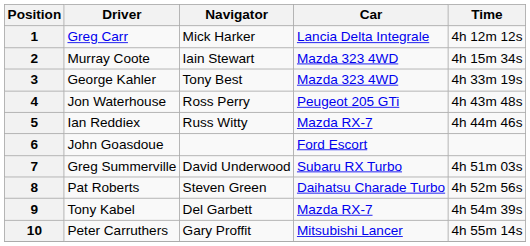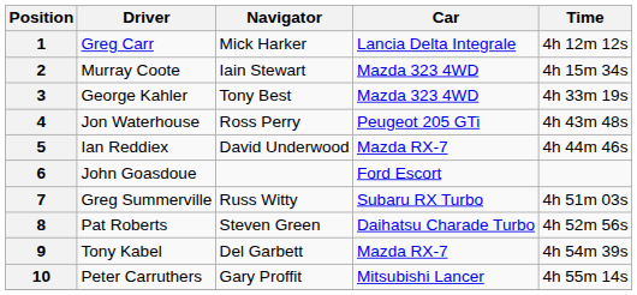5 | Navigator: Russ Witty -> David Underwood
7 | Navigator: David Underwood -> Russ Witty
